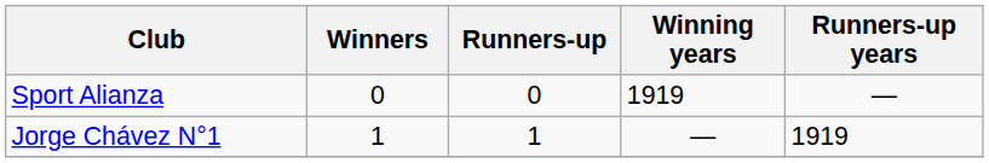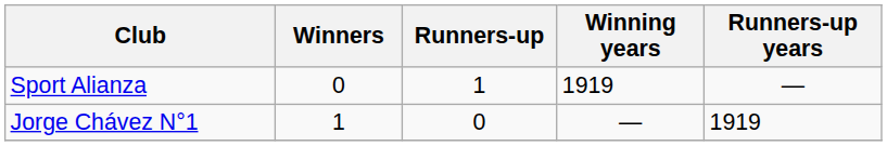Sport Alianza | Runners-up: 0 -> 1
Jorge Chávez N°1 | Runners-up: 1 -> 0
